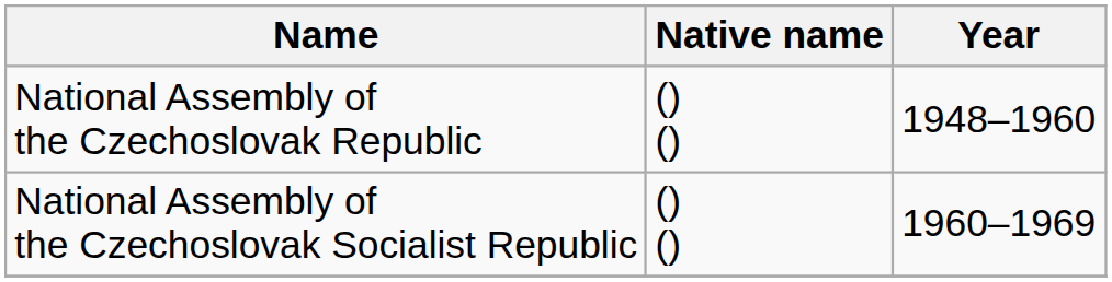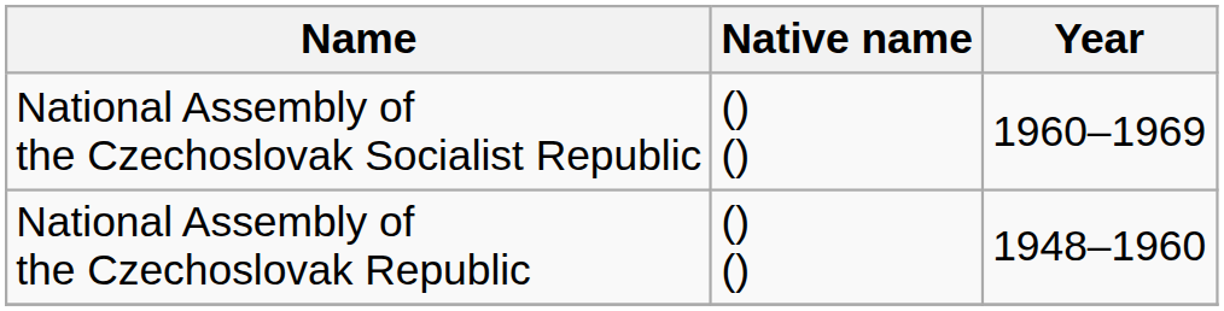rows swapped: National Assembly of the Czechoslovak Republic <-> National Assembly of the Czechoslovak Socialist Republic
